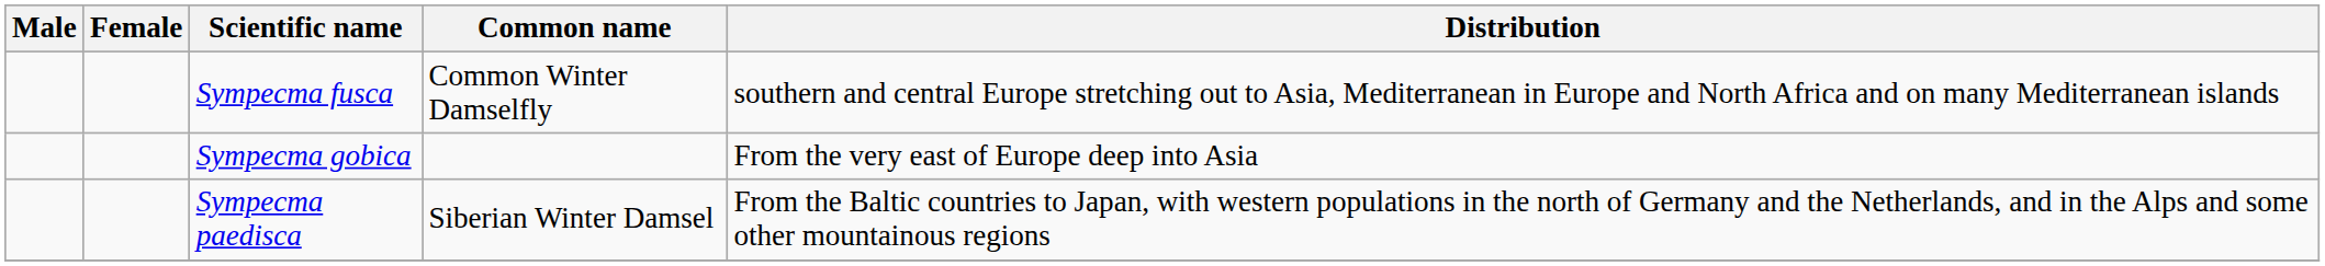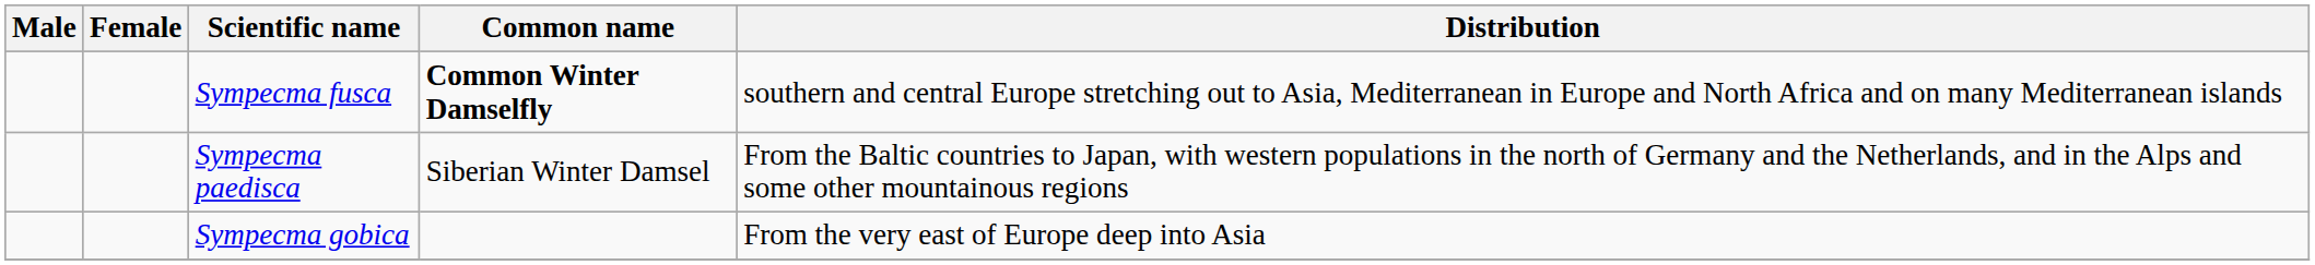Sympecma fusca | Common name: normal -> bold
rows swapped: Sympecma gobica <-> Sympecma paedisca
